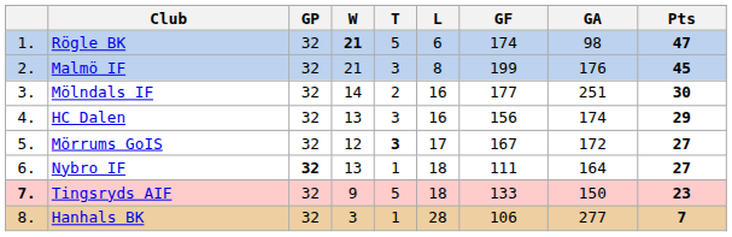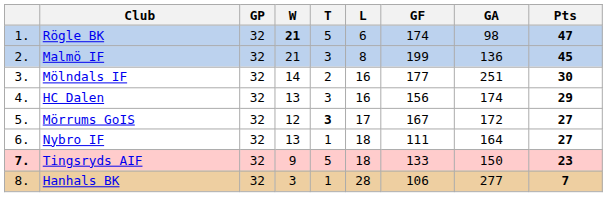Malmö IF | GA: 176 -> 136
Nybro IF | GP: bold -> normal
